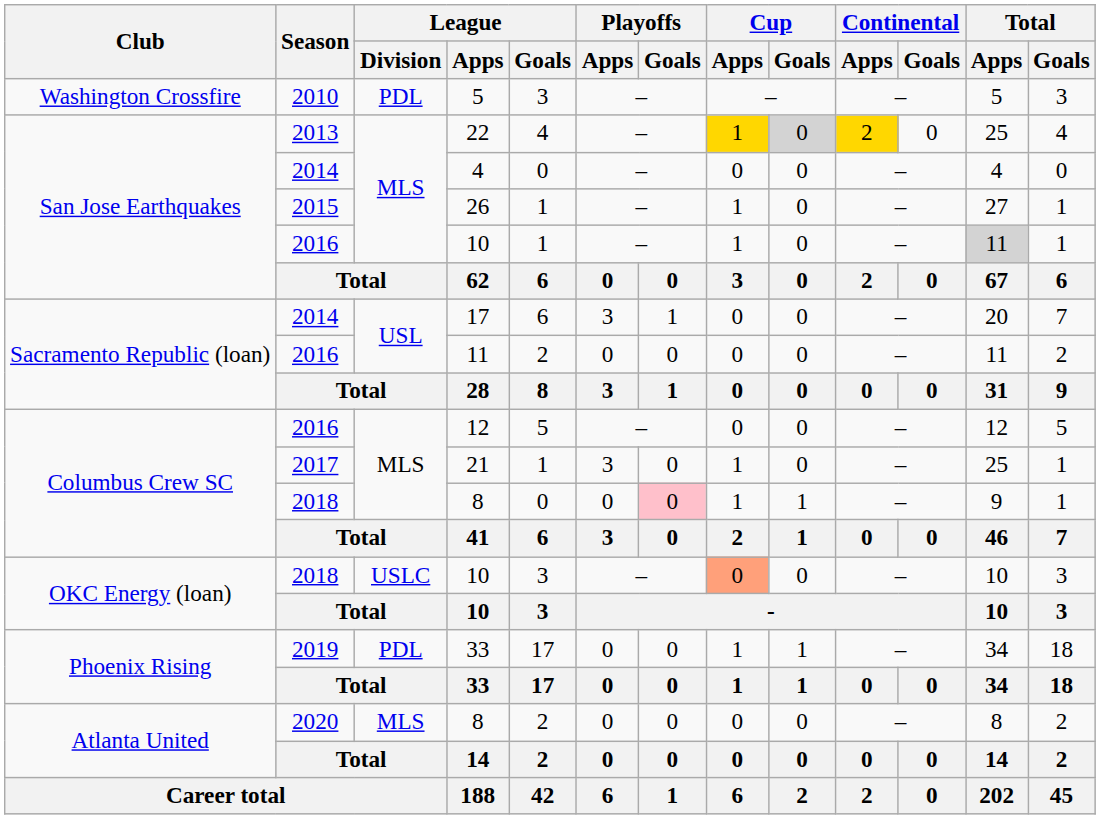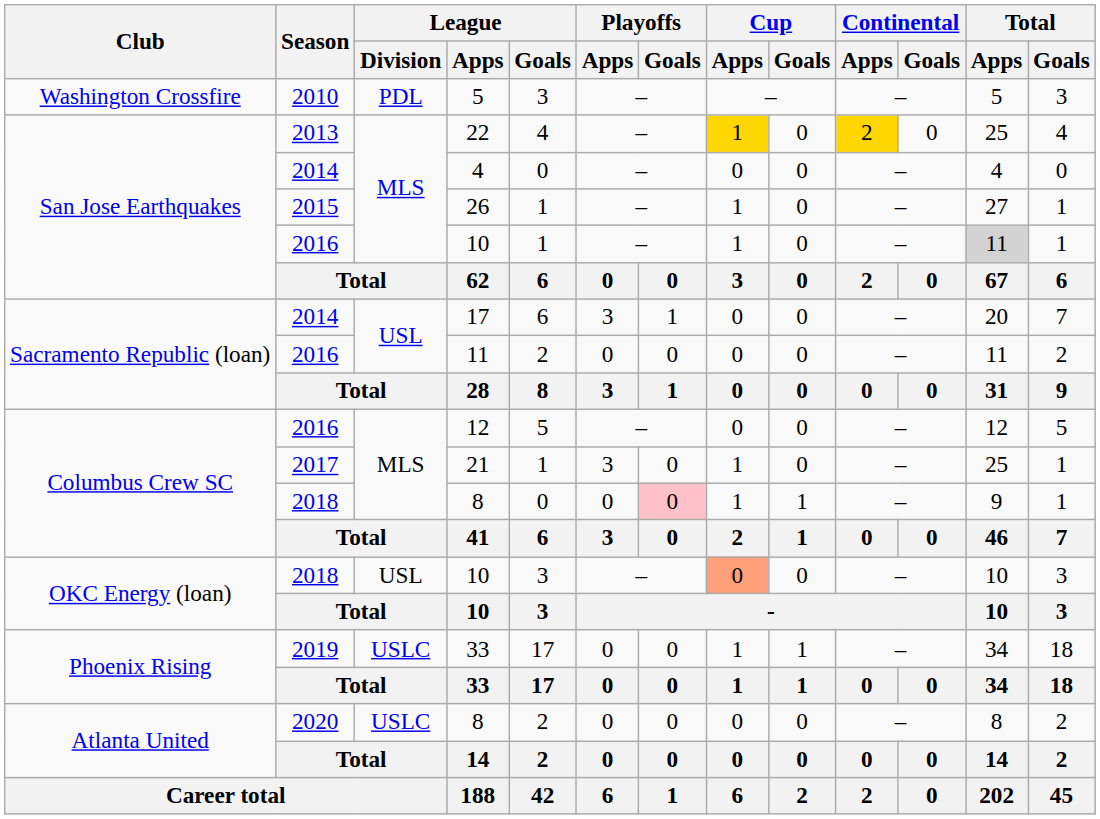22 | Cup / Goals: lightgrey background -> no background
2018 / 10 | League / Division: USLC -> USL
2019 / 33 | League / Division: PDL -> USLC
2020 / 8 | League / Division: MLS -> USLC
